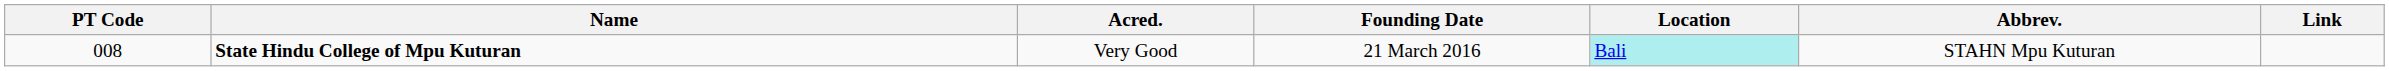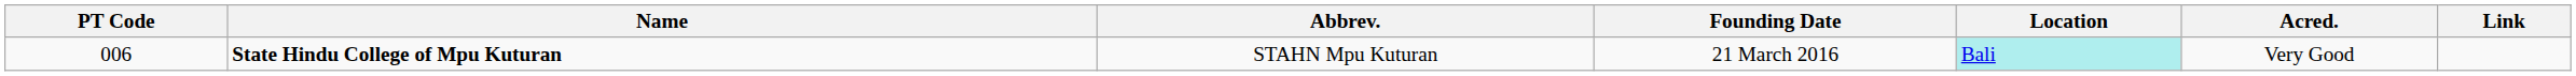columns swapped: Abbrev. <-> Acred.
State Hindu College of Mpu Kuturan | PT Code: 008 -> 006
